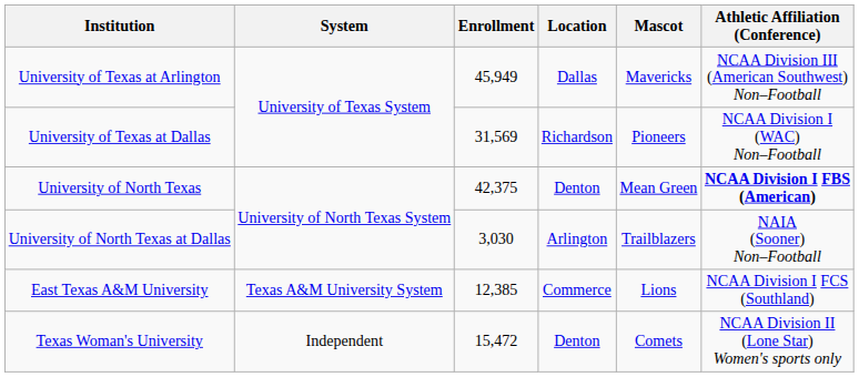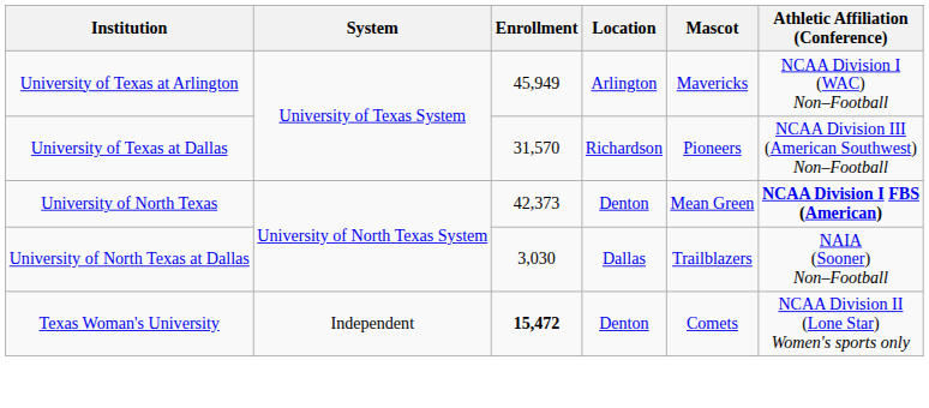University of Texas at Arlington | Location: Dallas -> Arlington
University of Texas at Arlington | Athletic Affiliation (Conference): NCAA Division III (American Southwest) Non–Football -> NCAA Division I (WAC) Non–Football
University of Texas at Dallas | Enrollment: 31,569 -> 31,570
University of Texas at Dallas | Athletic Affiliation (Conference): NCAA Division I (WAC) Non–Football -> NCAA Division III (American Southwest) Non–Football
University of North Texas | Enrollment: 42,375 -> 42,373
University of North Texas at Dallas | Location: Arlington -> Dallas
- row: East Texas A&M University | Texas A&M University System | 12,385 | Commerce | Lions | NCAA Division I FCS (Southland)
Texas Woman's University | Enrollment: normal -> bold
